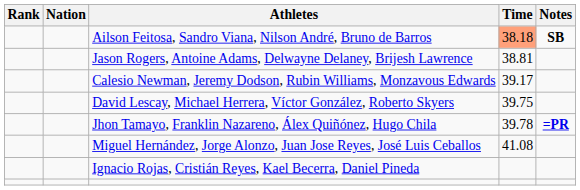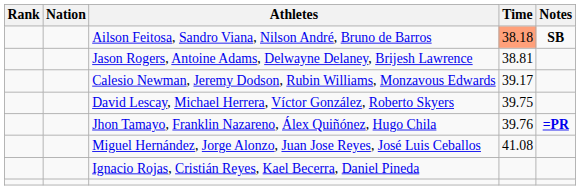Jhon Tamayo, Franklin Nazareno, Álex Quiñónez, Hugo Chila | Time: 39.78 -> 39.76
